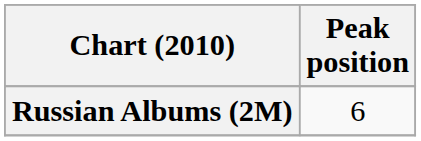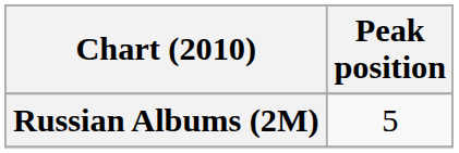Russian Albums (2M) | Peak position: 6 -> 5
